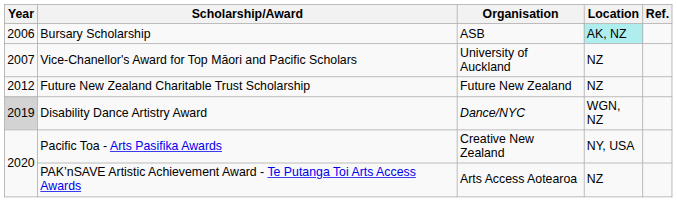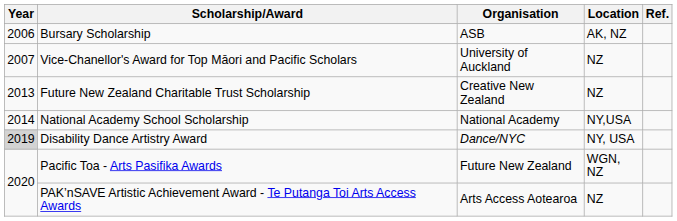Bursary Scholarship | Location: paleturquoise background -> no background
Future New Zealand Charitable Trust Scholarship | Year: 2012 -> 2013
Future New Zealand Charitable Trust Scholarship | Organisation: Future New Zealand -> Creative New Zealand
+ row: 2014 | National Academy School Scholarship | National Academy | NY,USA
Disability Dance Artistry Award | Location: WGN, NZ -> NY, USA
Pacific Toa - Arts Pasifika Awards | Organisation: Creative New Zealand -> Future New Zealand
Pacific Toa - Arts Pasifika Awards | Location: NY, USA -> WGN, NZ
